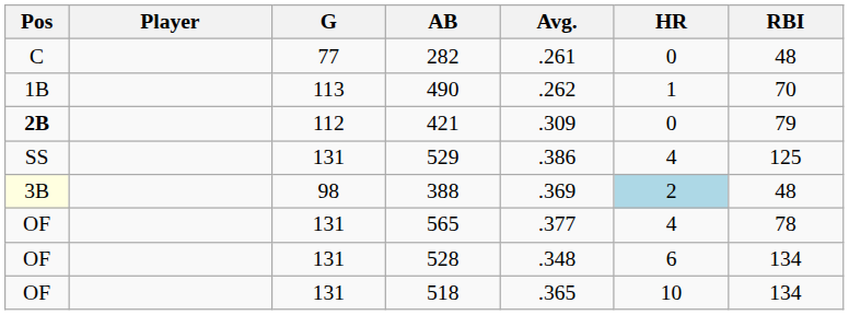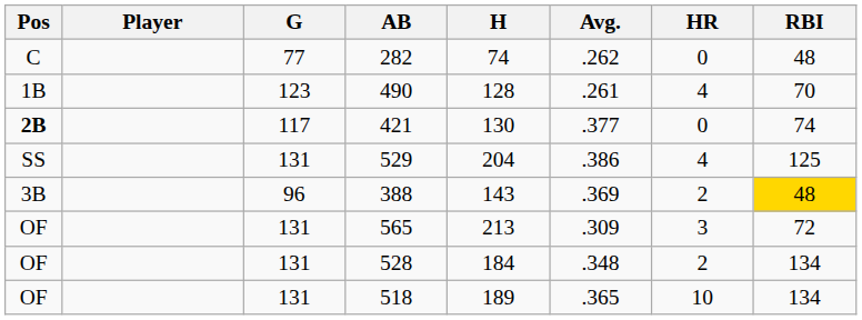+ column: H | 74 | 128 | 130 | 204 | 143 | 213 | 184 | 189
282 | Avg.: .261 -> .262
490 | G: 113 -> 123
490 | Avg.: .262 -> .261
490 | HR: 1 -> 4
421 | G: 112 -> 117
421 | Avg.: .309 -> .377
421 | RBI: 79 -> 74
388 | Pos: lightyellow background -> no background
388 | G: 98 -> 96
388 | HR: lightblue background -> no background
388 | RBI: no background -> gold background
565 | Avg.: .377 -> .309
565 | HR: 4 -> 3
565 | RBI: 78 -> 72
528 | HR: 6 -> 2
